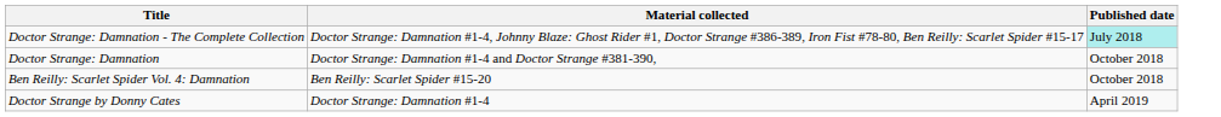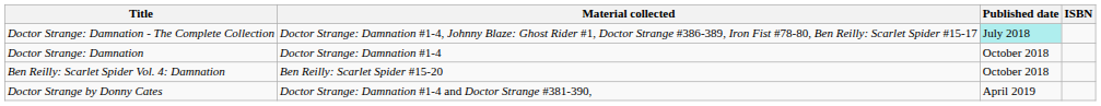+ column: ISBN
Doctor Strange: Damnation | Material collected: Doctor Strange: Damnation #1-4 and Doctor Strange #381-390, -> Doctor Strange: Damnation #1-4
Doctor Strange by Donny Cates | Material collected: Doctor Strange: Damnation #1-4 -> Doctor Strange: Damnation #1-4 and Doctor Strange #381-390,
